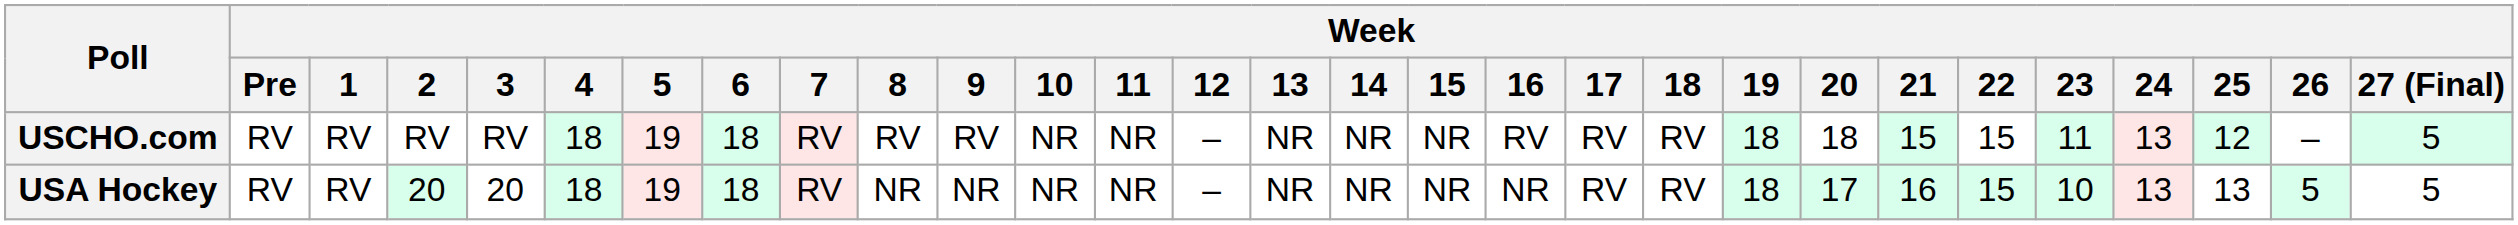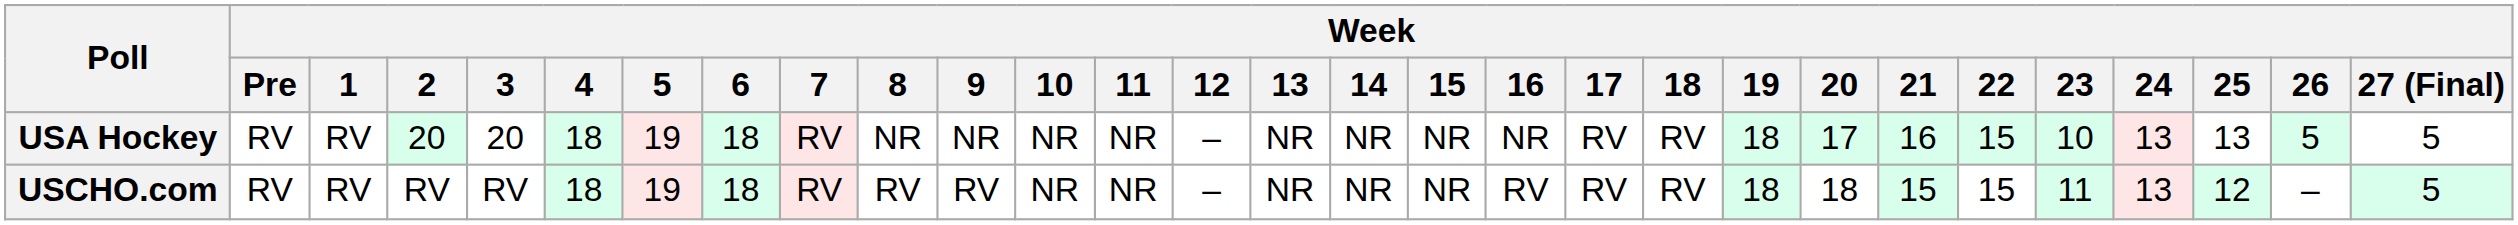rows swapped: USCHO.com <-> USA Hockey
